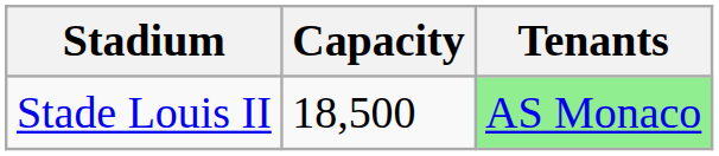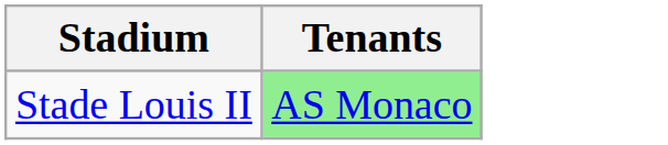- column: Capacity | 18,500
